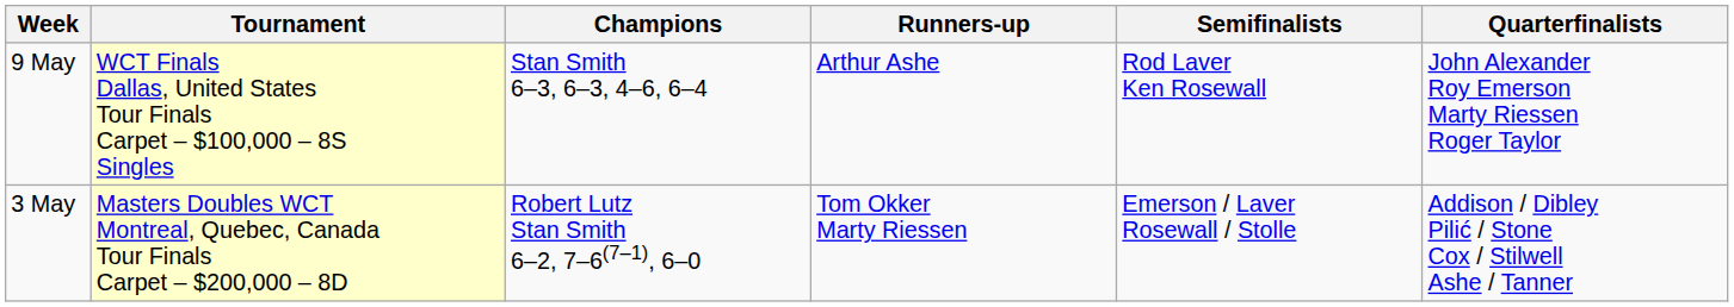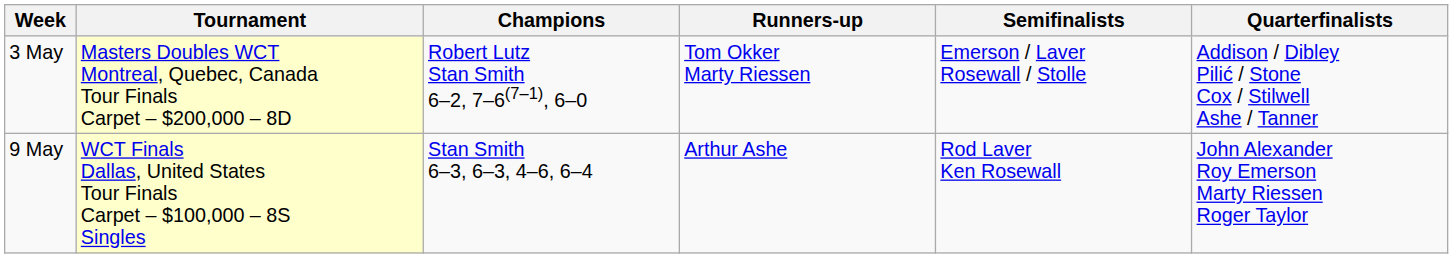rows swapped: 3 May <-> 9 May
